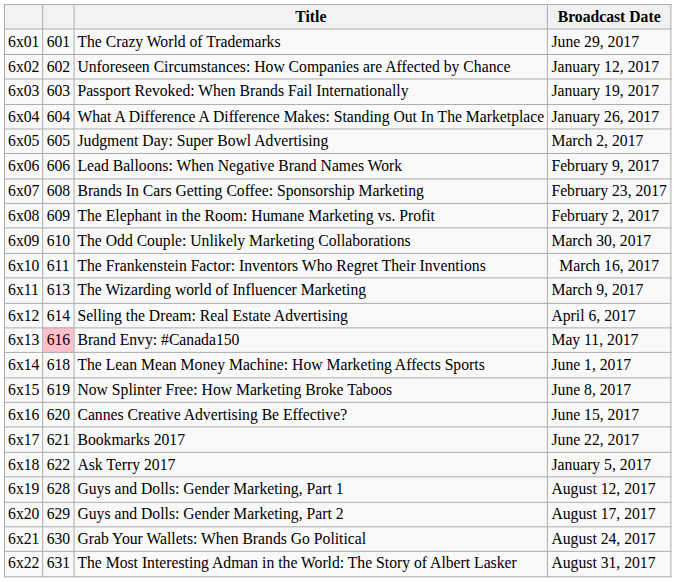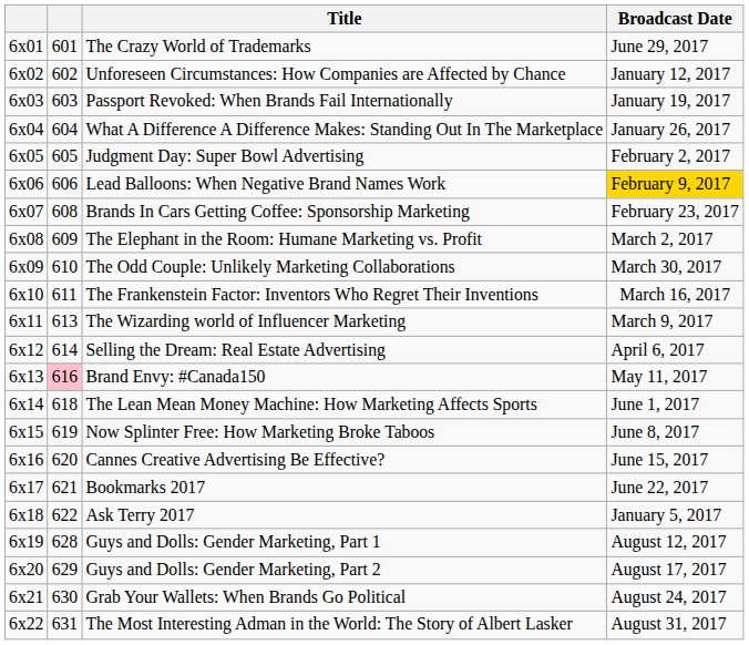Judgment Day: Super Bowl Advertising | Broadcast Date: March 2, 2017 -> February 2, 2017
Lead Balloons: When Negative Brand Names Work | Broadcast Date: no background -> gold background
The Elephant in the Room: Humane Marketing vs. Profit | Broadcast Date: February 2, 2017 -> March 2, 2017
